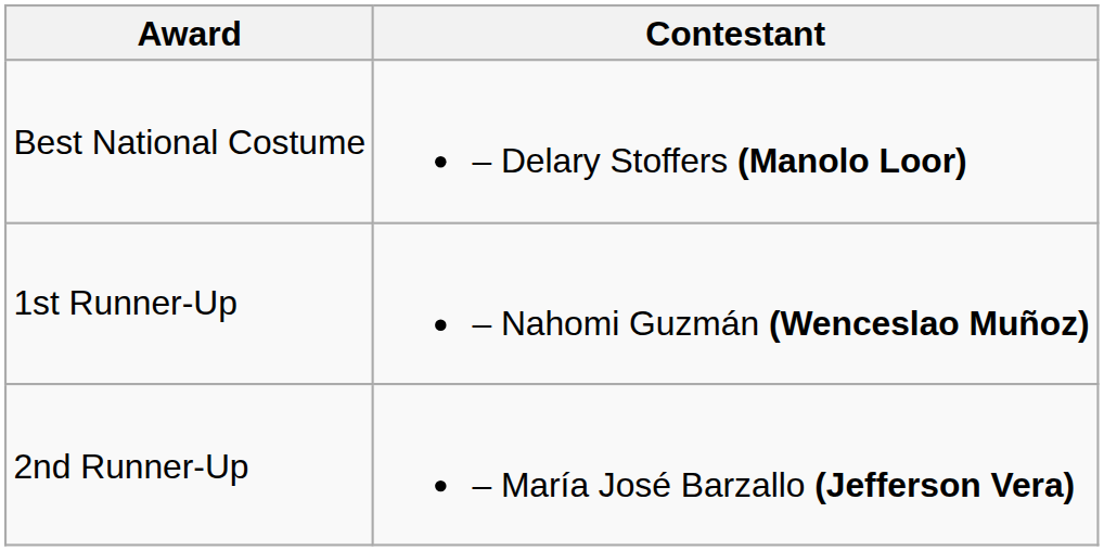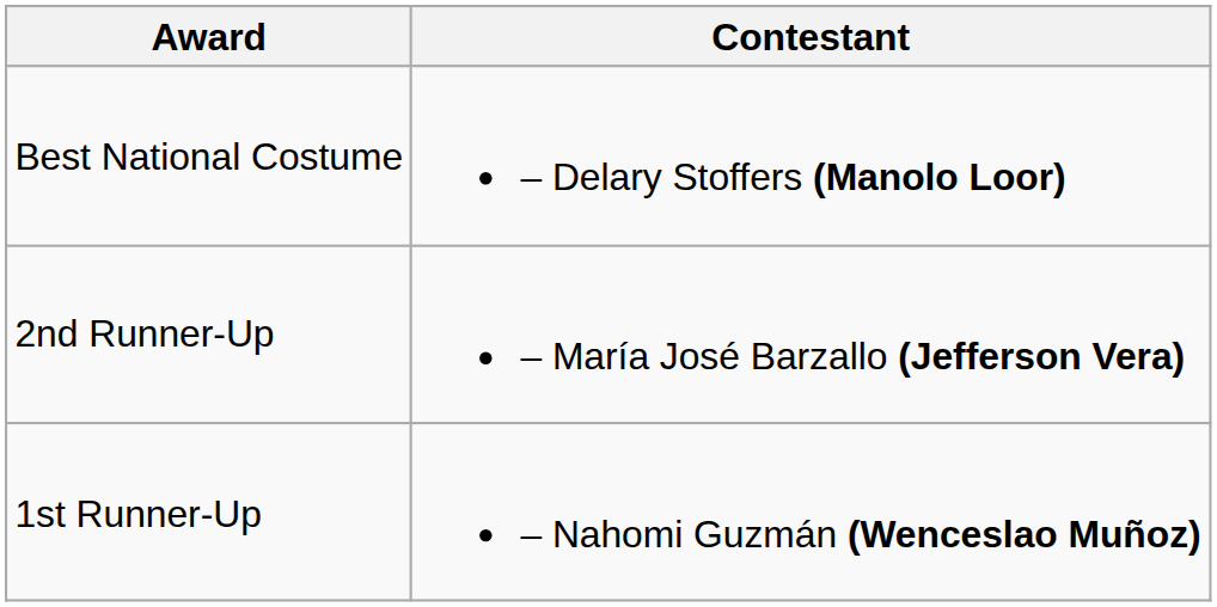rows swapped: 1st Runner-Up <-> 2nd Runner-Up
